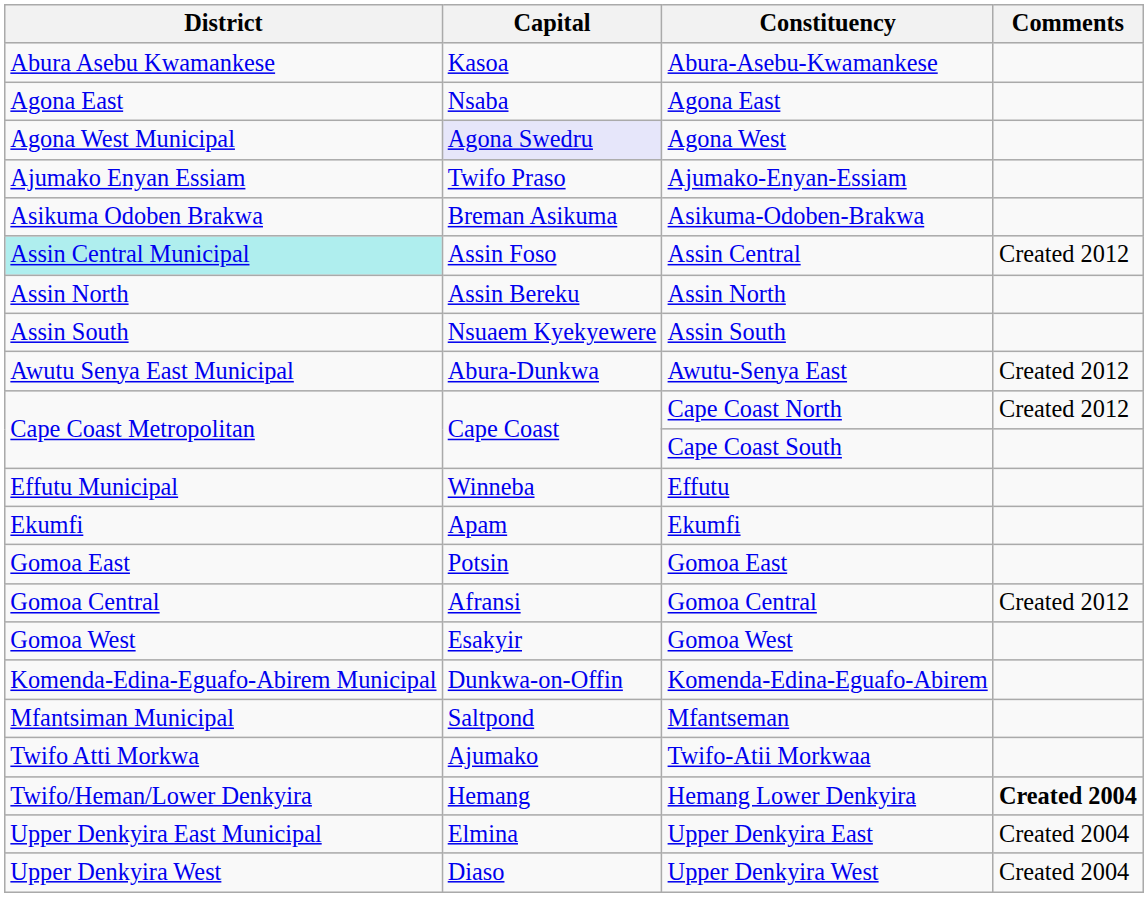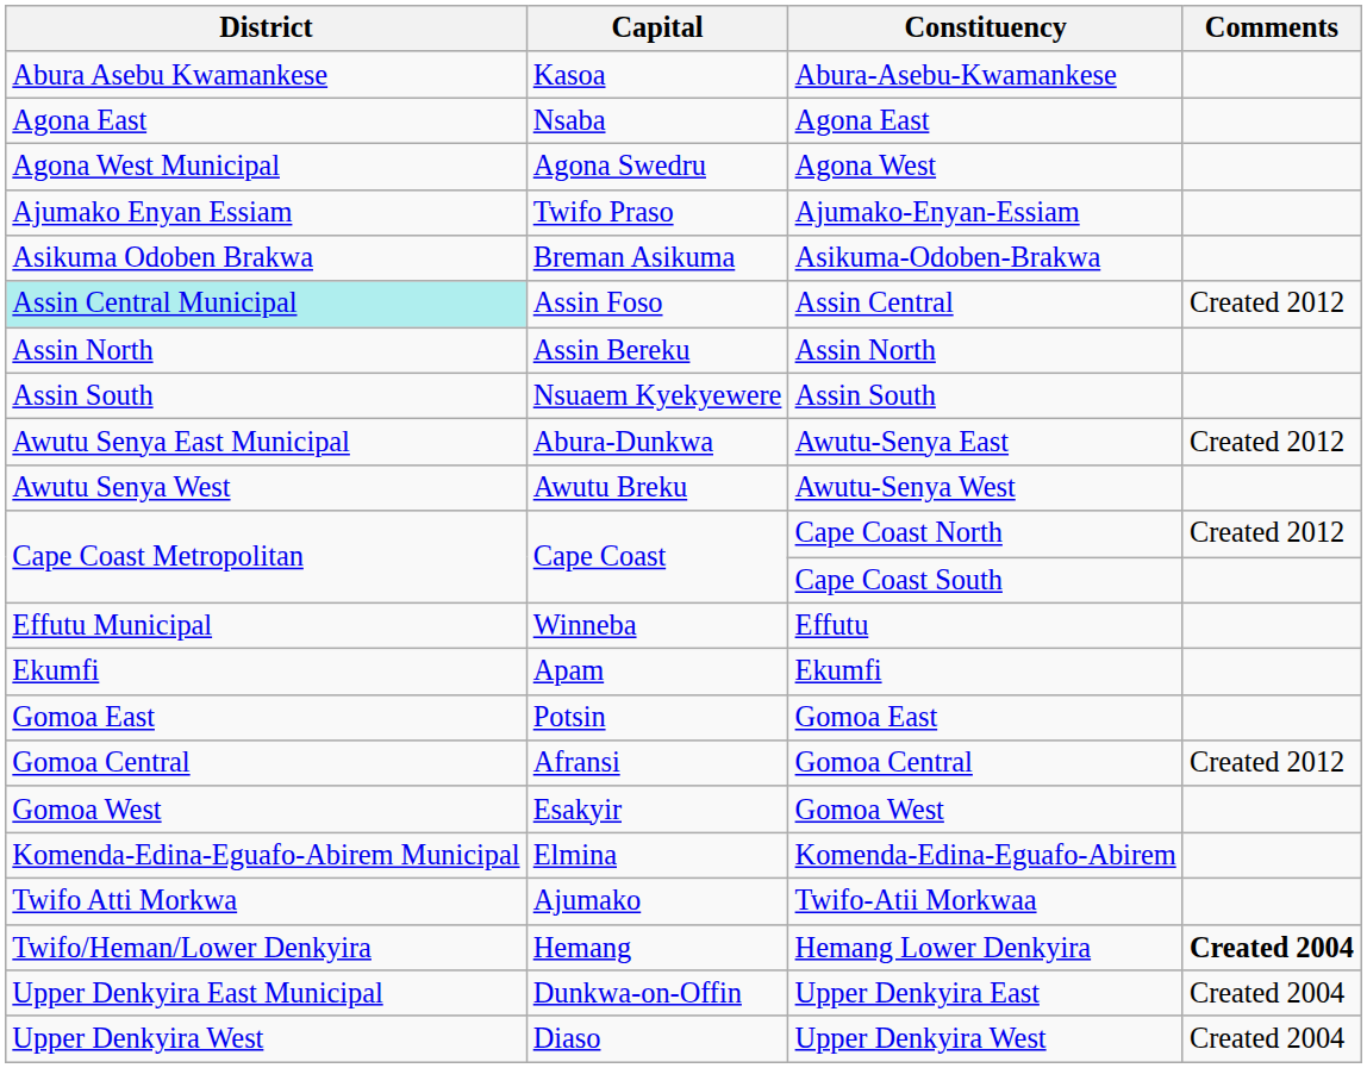Agona West | Capital: lavender background -> no background
+ row: Awutu Senya West | Awutu Breku | Awutu-Senya West
Komenda-Edina-Eguafo-Abirem | Capital: Dunkwa-on-Offin -> Elmina
- row: Mfantsiman Municipal | Saltpond | Mfantseman
Upper Denkyira East | Capital: Elmina -> Dunkwa-on-Offin
